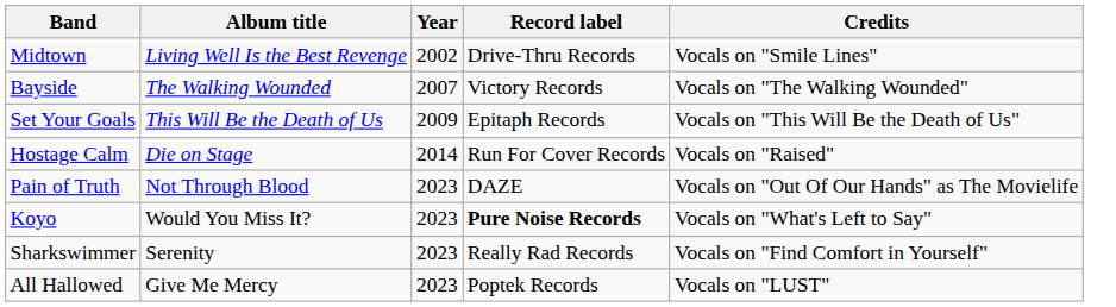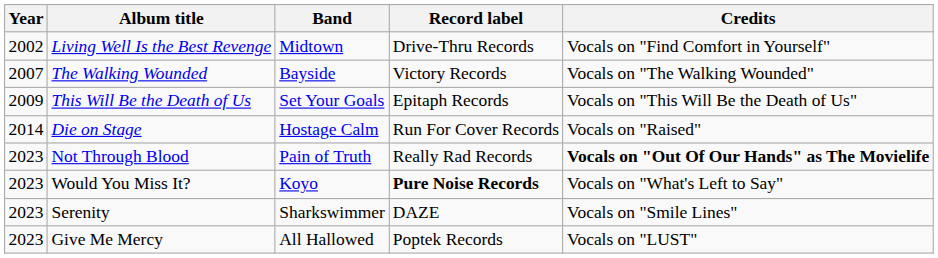columns swapped: Year <-> Band
Living Well Is the Best Revenge | Credits: Vocals on "Smile Lines" -> Vocals on "Find Comfort in Yourself"
Not Through Blood | Record label: DAZE -> Really Rad Records
Not Through Blood | Credits: normal -> bold
Serenity | Record label: Really Rad Records -> DAZE
Serenity | Credits: Vocals on "Find Comfort in Yourself" -> Vocals on "Smile Lines"
